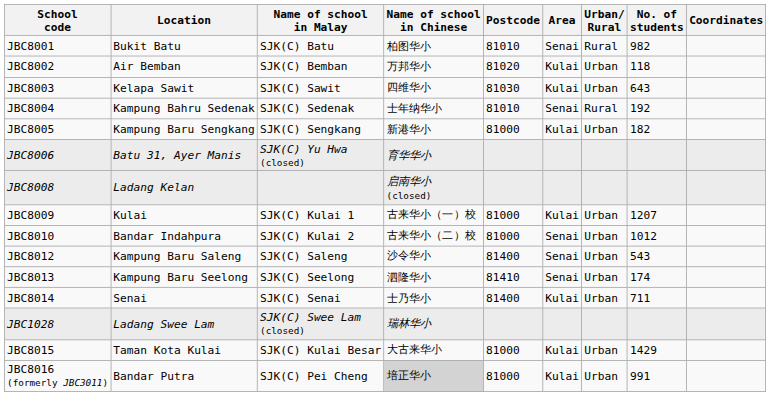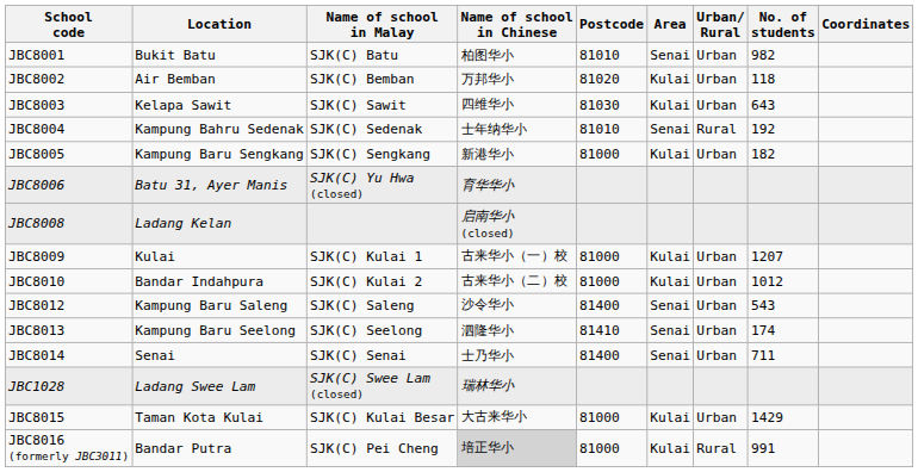JBC8001 | Urban/ Rural: Rural -> Urban
JBC8010 | Area: Senai -> Kulai
JBC8014 | Area: Kulai -> Senai
JBC8016 (formerly JBC3011) | Urban/ Rural: Urban -> Rural
